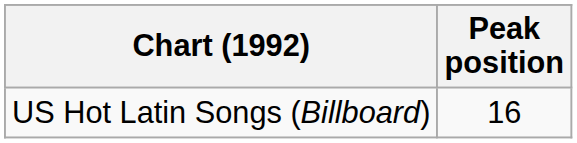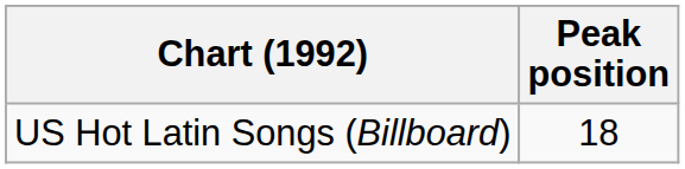US Hot Latin Songs (Billboard) | Peak position: 16 -> 18
